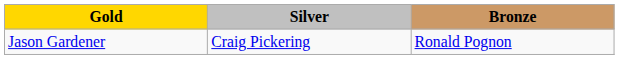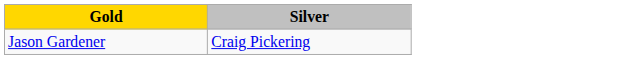- column: Bronze | Ronald Pognon
